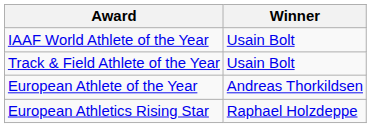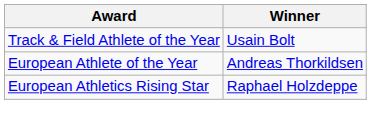- row: IAAF World Athlete of the Year | Usain Bolt
